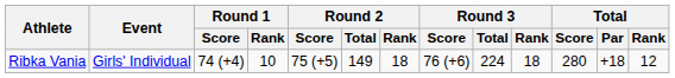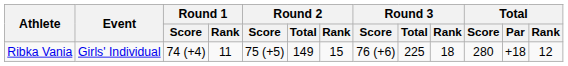Ribka Vania | Round 1 / Rank: 10 -> 11
Ribka Vania | Round 2 / Rank: 18 -> 15
Ribka Vania | Round 3 / Total: 224 -> 225
